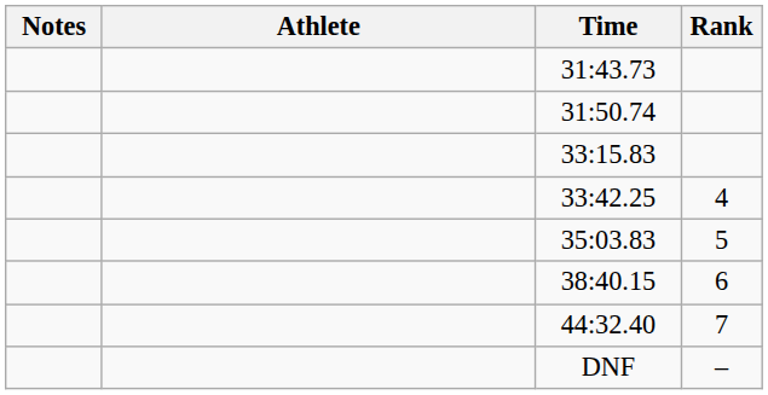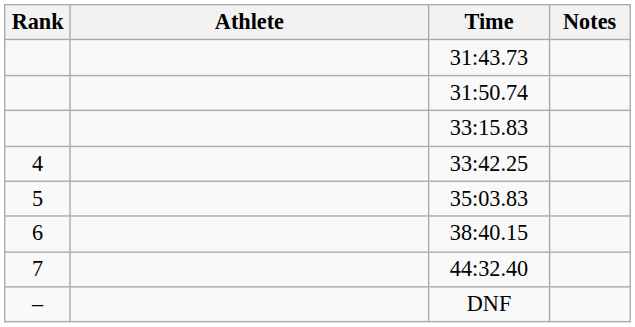columns swapped: Rank <-> Notes
